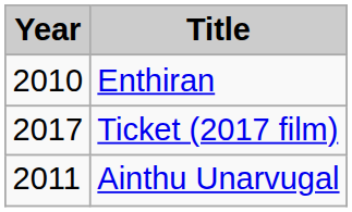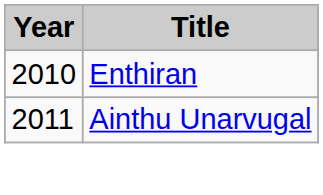- row: 2017 | Ticket (2017 film)
